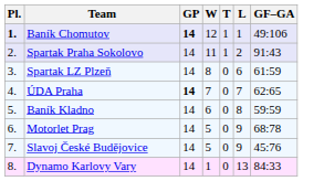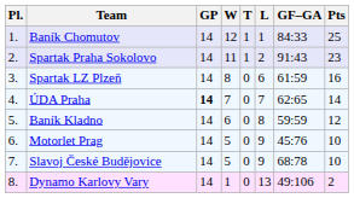+ column: Pts | 25 | 23 | 16 | 14 | 12 | 10 | 10 | 2
Baník Chomutov | Pl.: bold -> normal
Baník Chomutov | GP: bold -> normal
Baník Chomutov | GF–GA: 49:106 -> 84:33
Motorlet Prag | GF–GA: 68:78 -> 45:76
Slavoj České Budějovice | GF–GA: 45:76 -> 68:78
Dynamo Karlovy Vary | GF–GA: 84:33 -> 49:106
